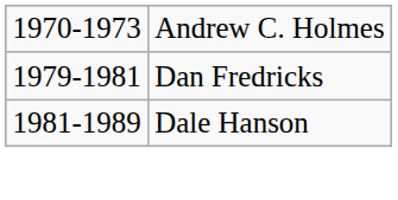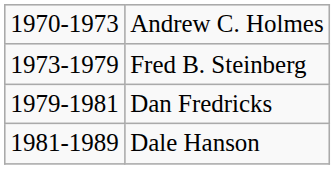+ row: 1973-1979 | Fred B. Steinberg
